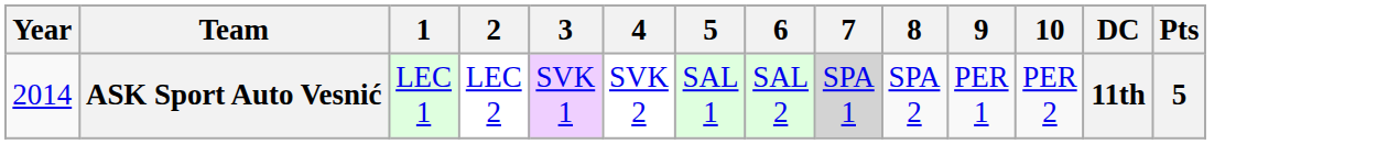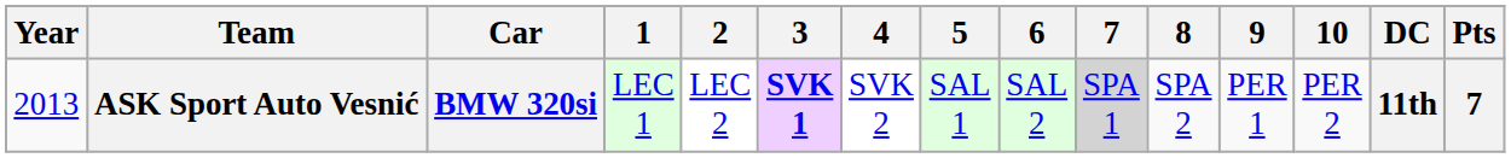+ column: Car | BMW 320si
ASK Sport Auto Vesnić | Year: 2014 -> 2013
ASK Sport Auto Vesnić | 3: normal -> bold
ASK Sport Auto Vesnić | Pts: 5 -> 7
